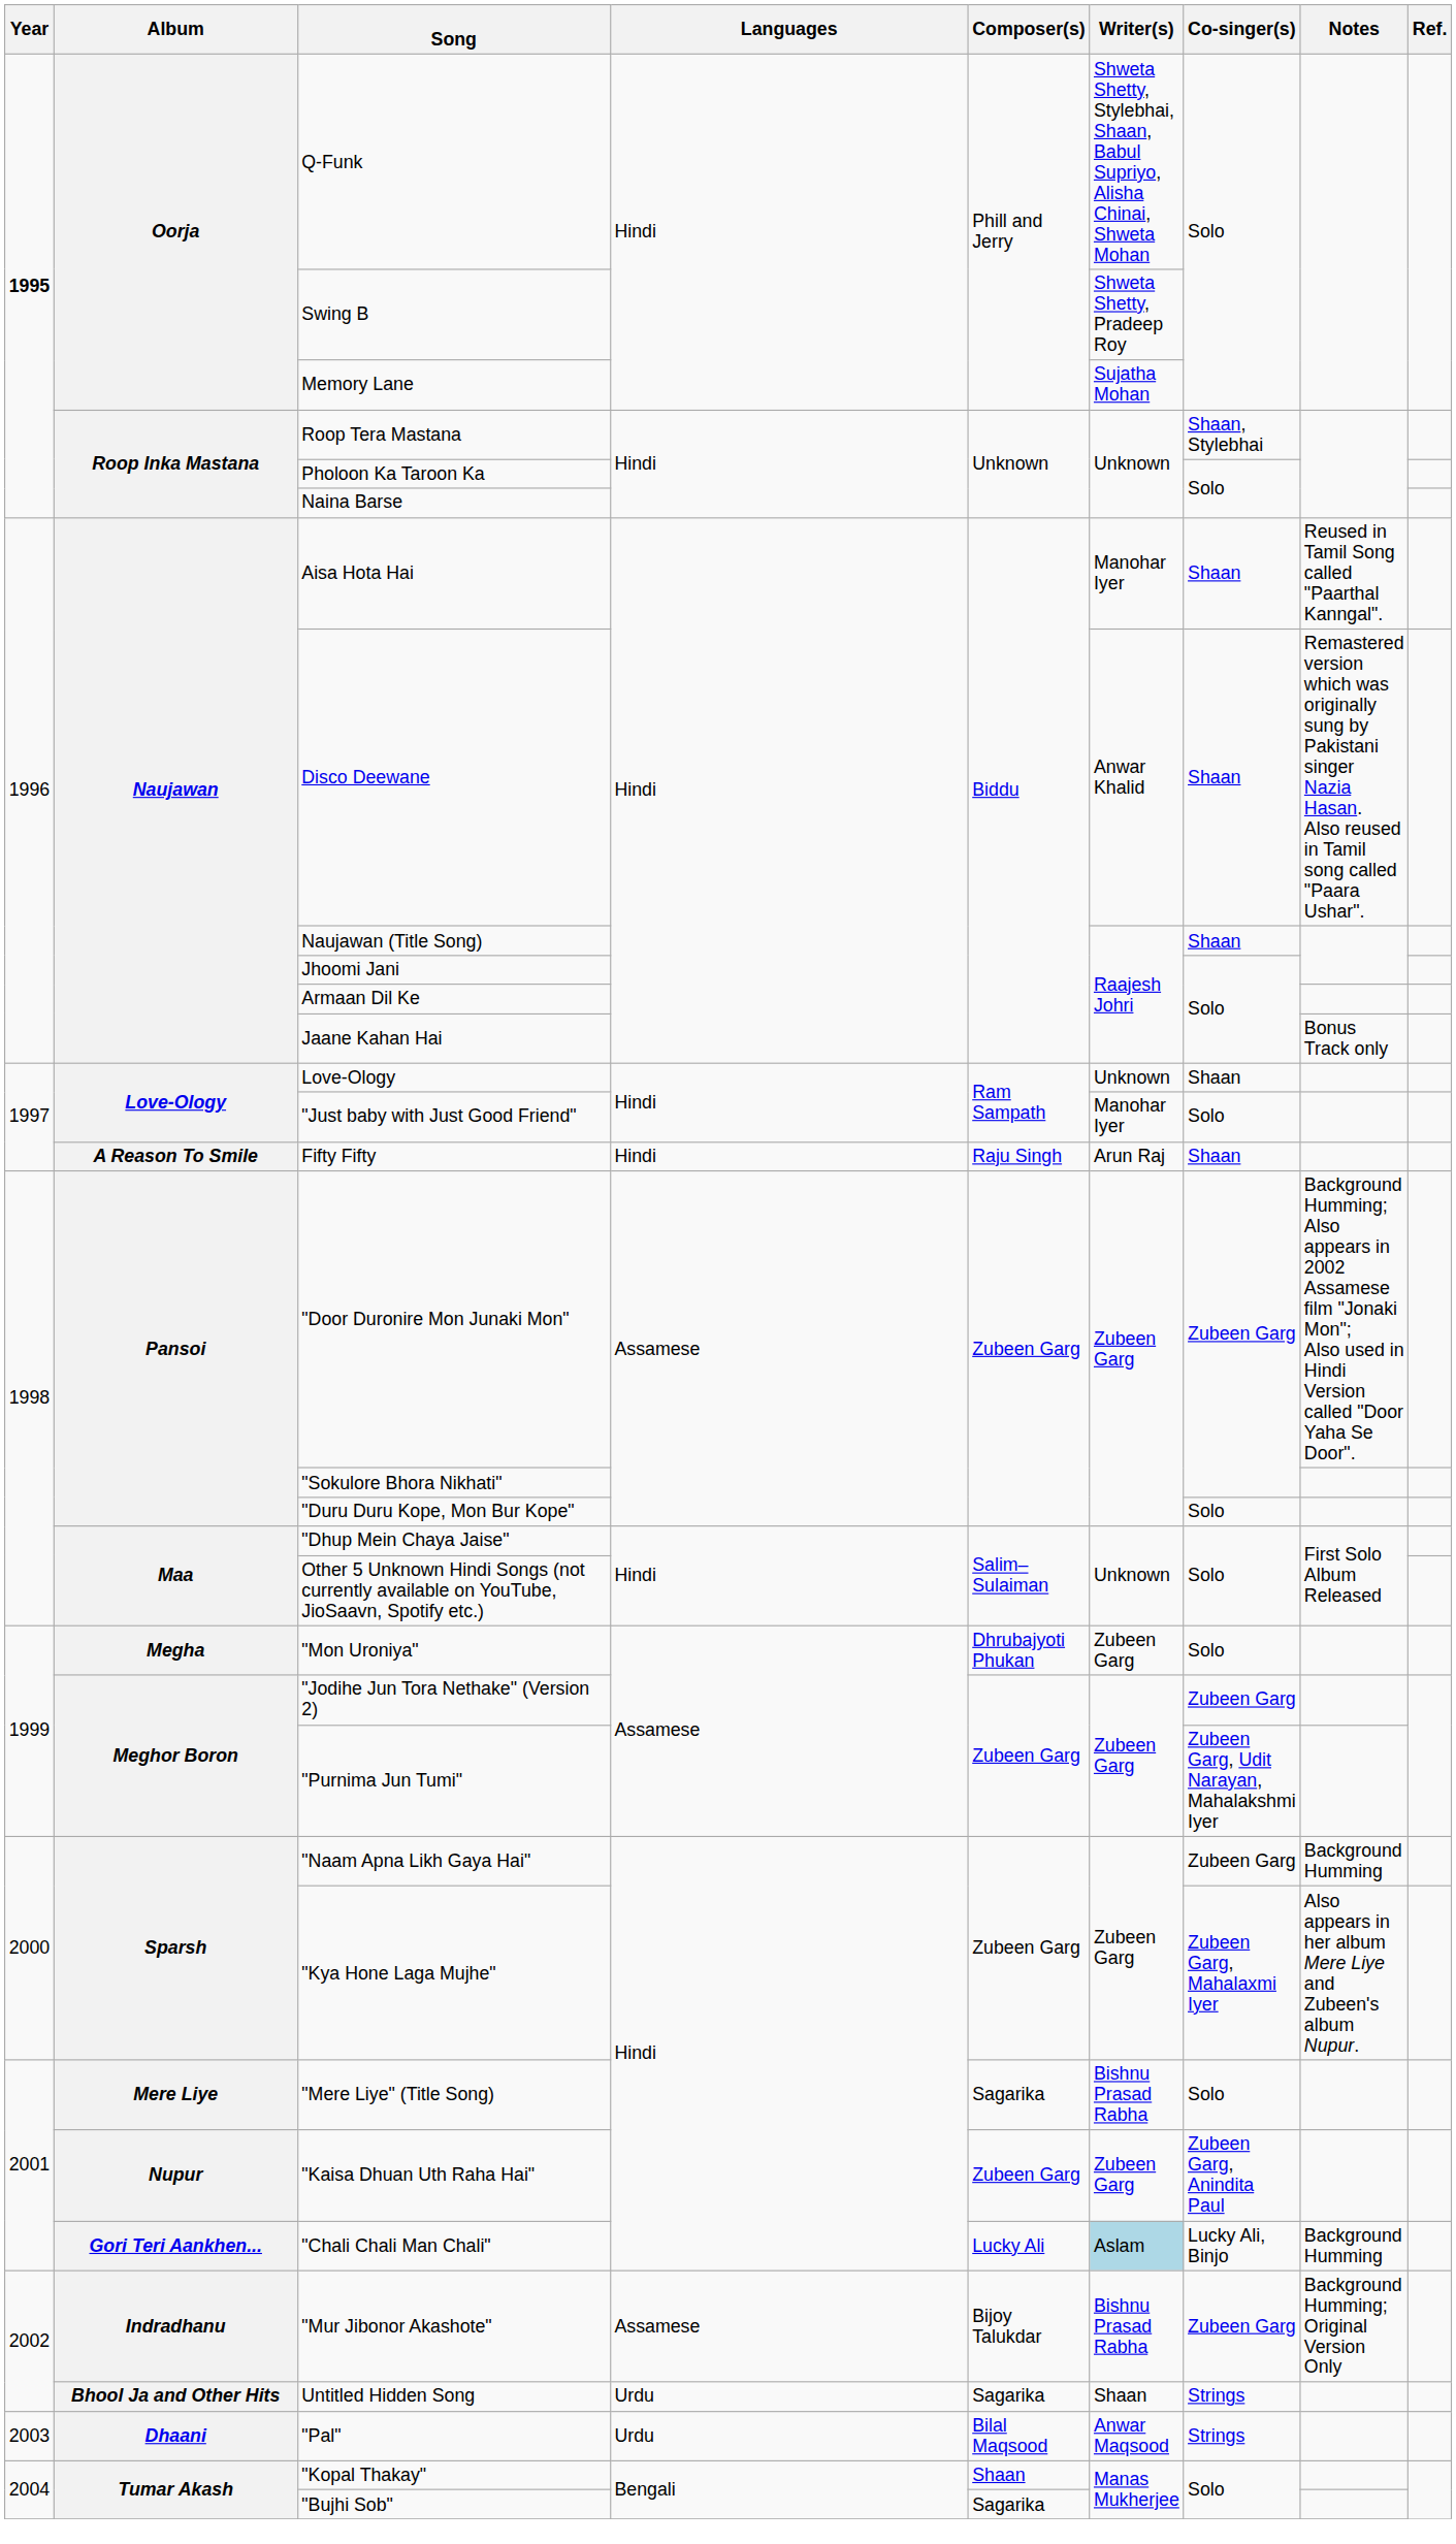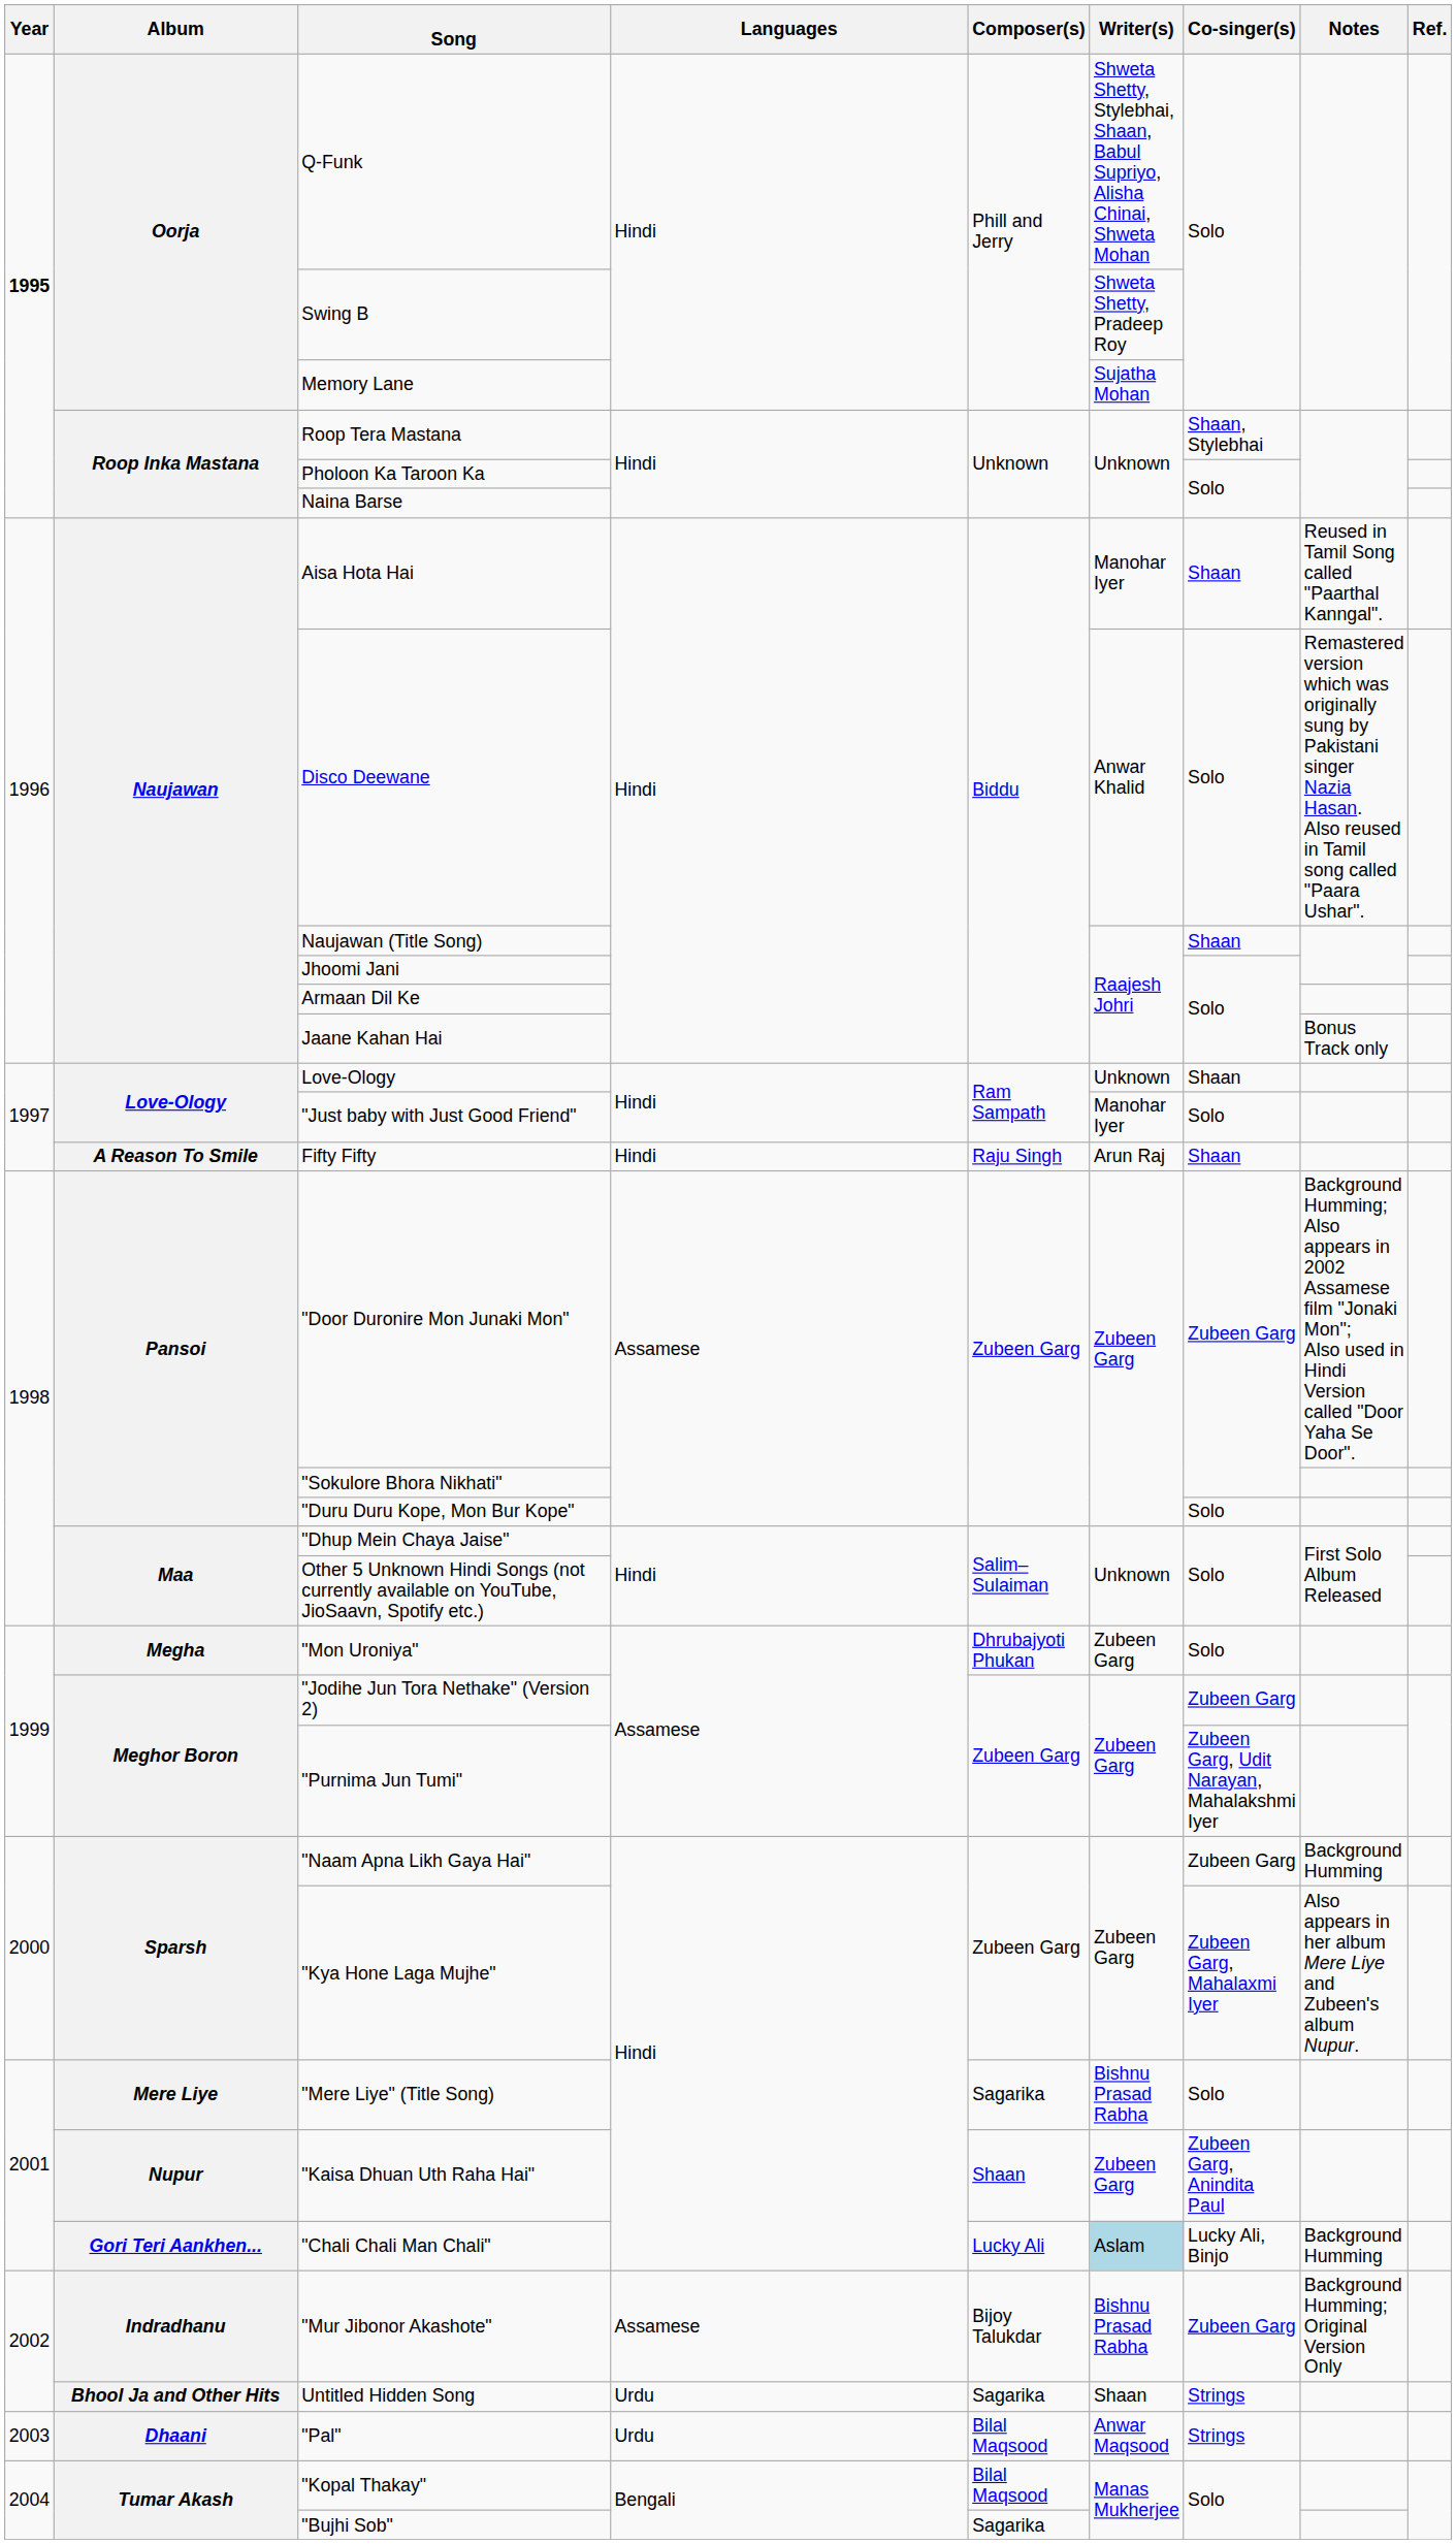Disco Deewane | Co-singer(s): Shaan -> Solo
"Kaisa Dhuan Uth Raha Hai" | Composer(s): Zubeen Garg -> Shaan
"Kopal Thakay" | Composer(s): Shaan -> Bilal Maqsood
